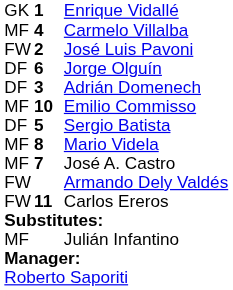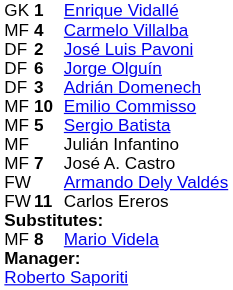José Luis Pavoni | column 1: FW -> DF
Sergio Batista | column 1: DF -> MF
rows swapped: Mario Videla <-> Julián Infantino
